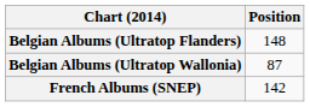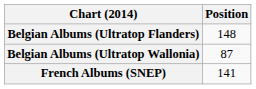French Albums (SNEP) | Position: 142 -> 141
